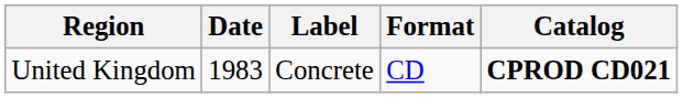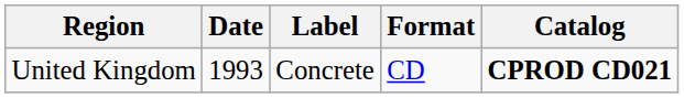United Kingdom | Date: 1983 -> 1993
